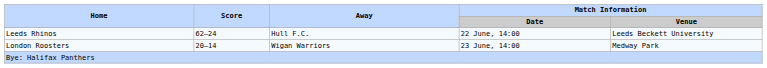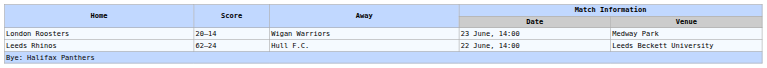rows swapped: Leeds Rhinos <-> London Roosters
